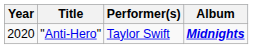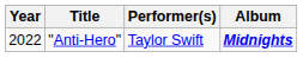"Anti-Hero" | Year: 2020 -> 2022
